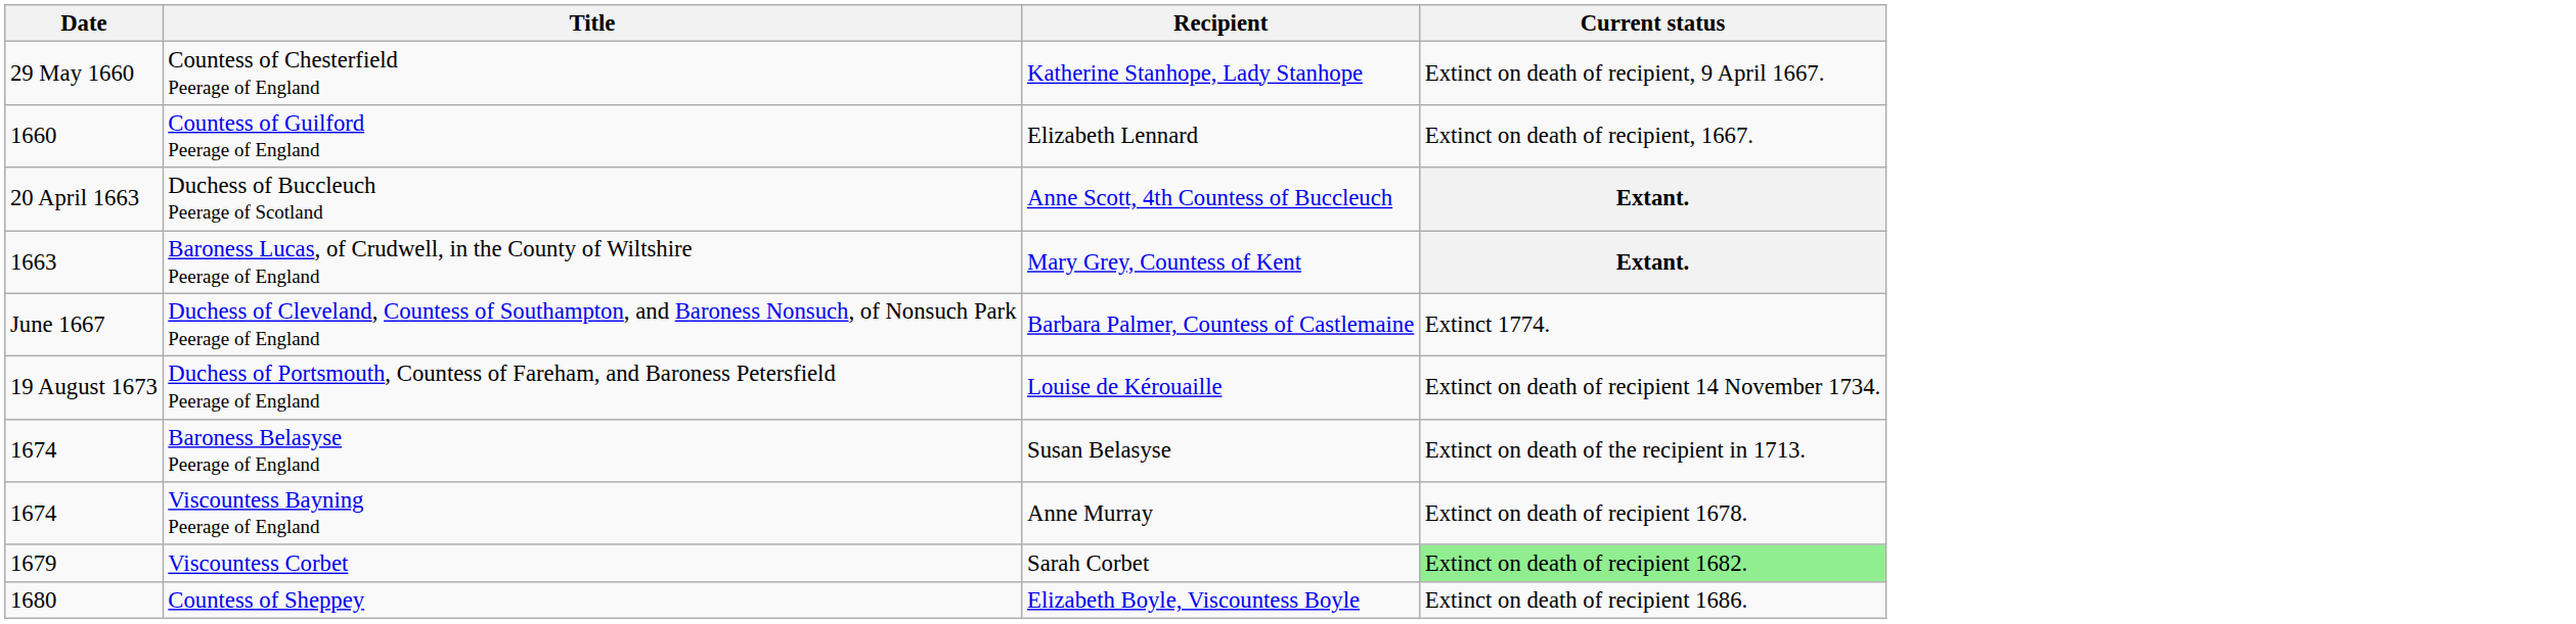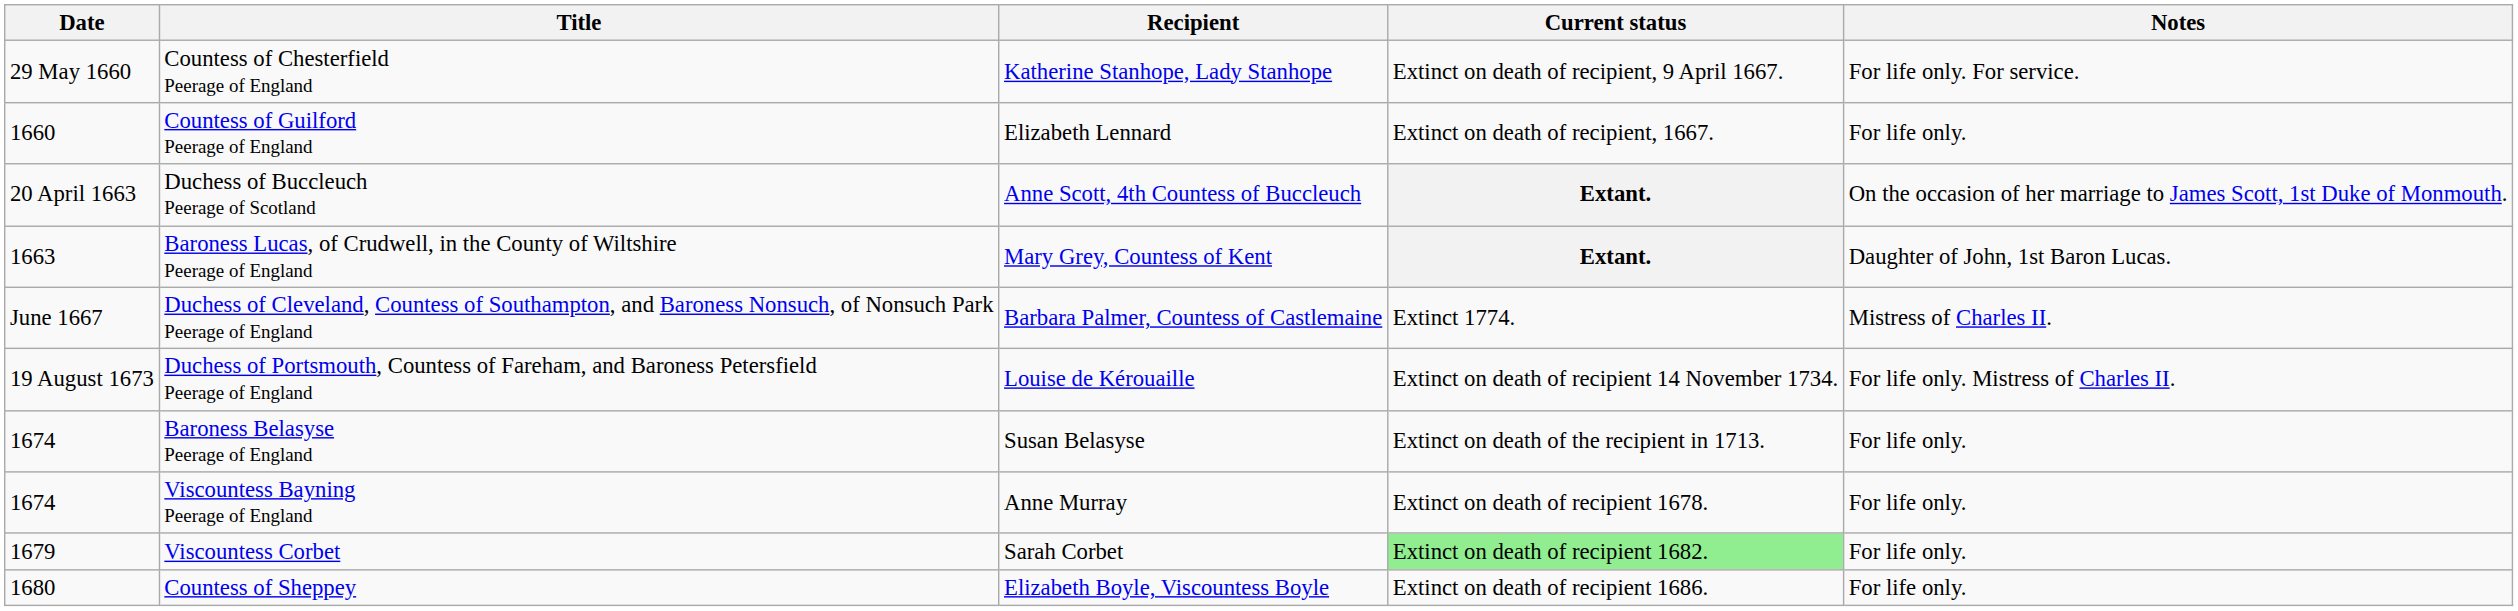+ column: Notes | For life only. For service. | For life only. | On the occasion of her marriage to James Scott, 1st Duke of Monmouth. | Daughter of John, 1st Baron Lucas. | Mistress of Charles II. | For life only. Mistress of Charles II. | For life only. | For life only. | For life only. | For life only.
